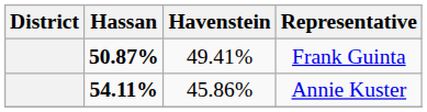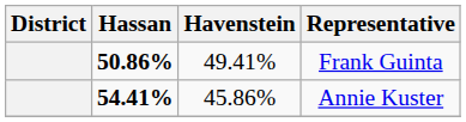Frank Guinta | Hassan: 50.87% -> 50.86%
Annie Kuster | Hassan: 54.11% -> 54.41%
